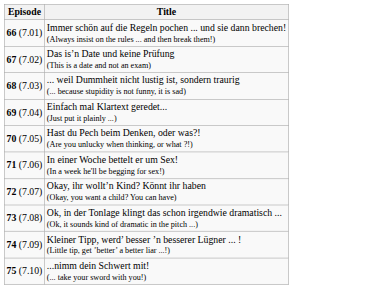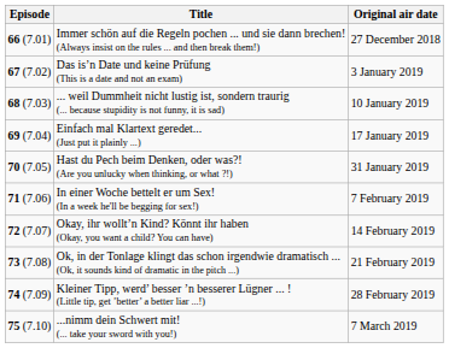+ column: Original air date | 27 December 2018 | 3 January 2019 | 10 January 2019 | 17 January 2019 | 31 January 2019 | 7 February 2019 | 14 February 2019 | 21 February 2019 | 28 February 2019 | 7 March 2019
